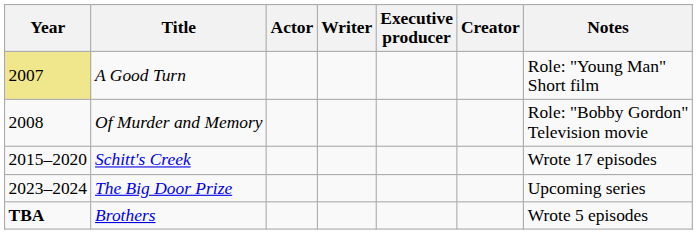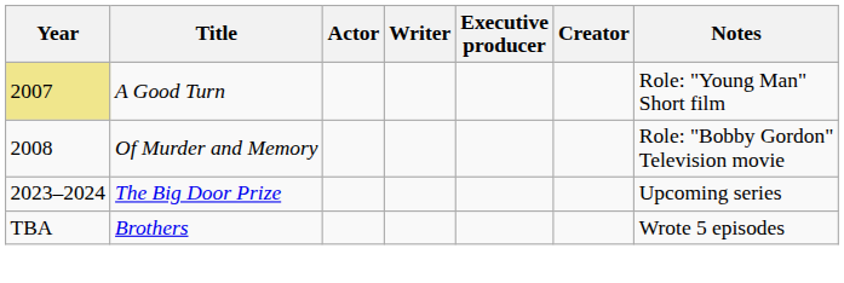- row: 2015–2020 | Schitt's Creek | Wrote 17 episodes
Brothers | Year: bold -> normal
